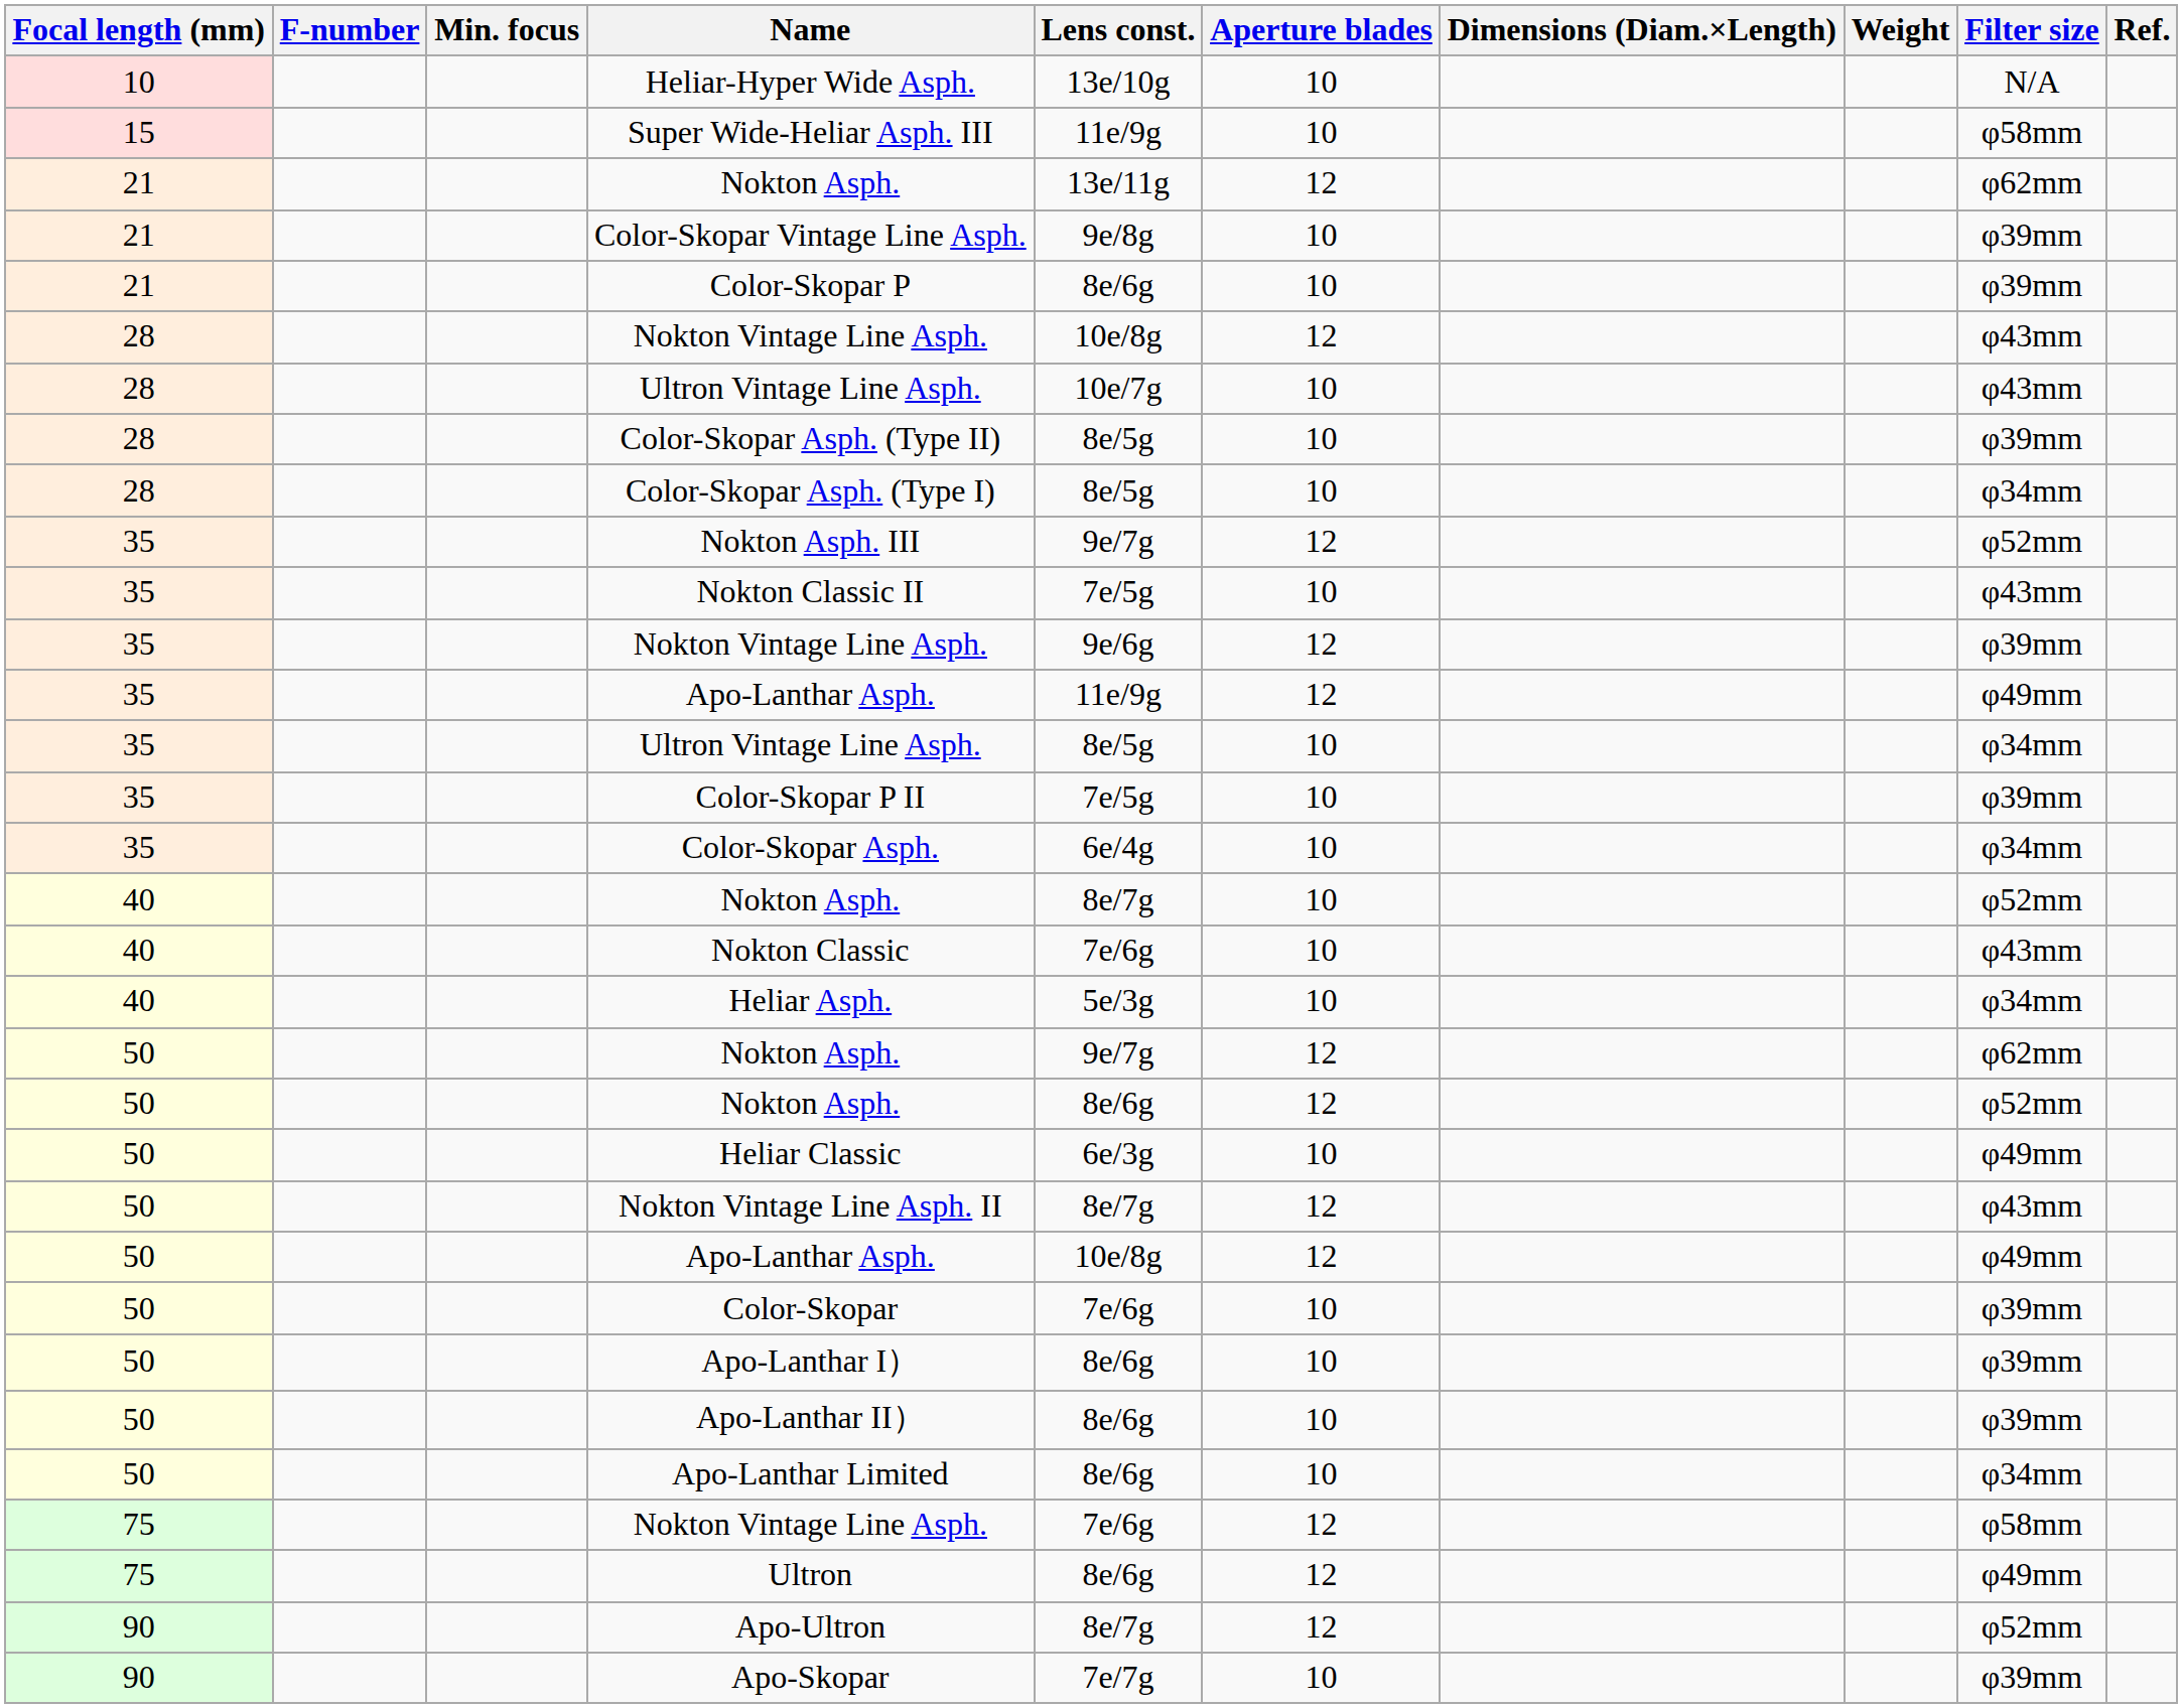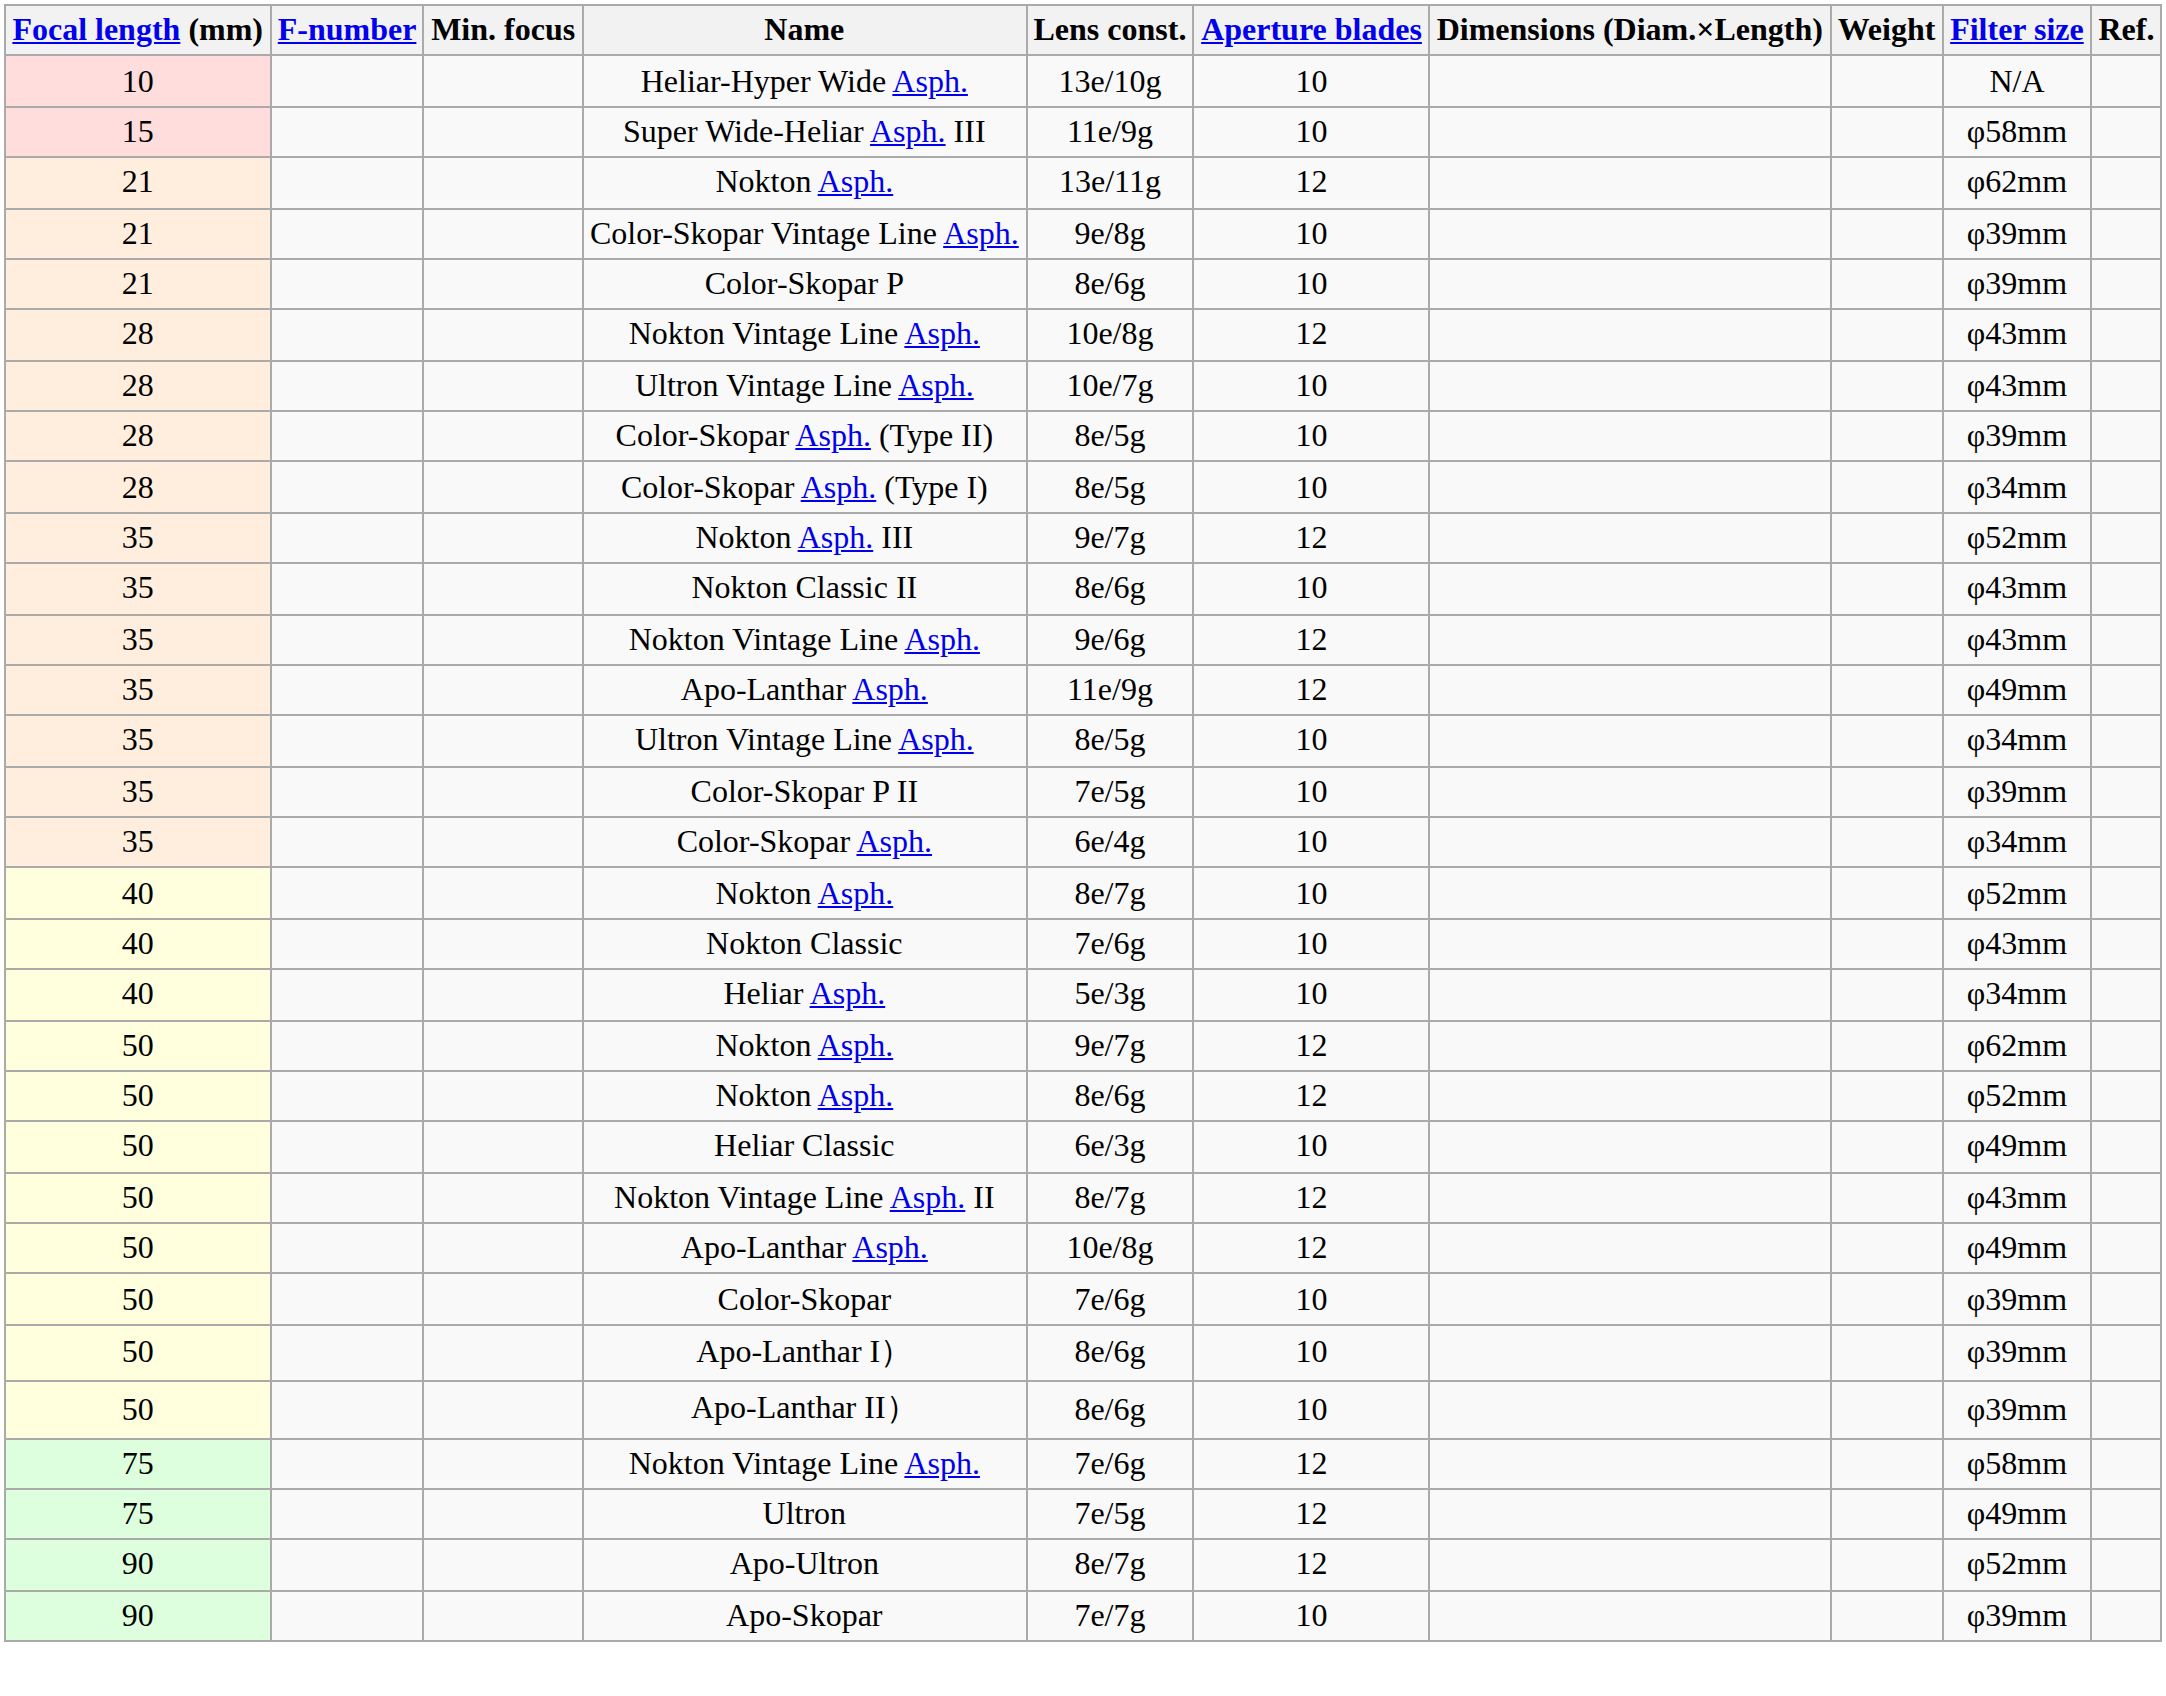Nokton Classic II | Lens const.: 7e/5g -> 8e/6g
35 / Nokton Vintage Line Asph. | Filter size: φ39mm -> φ43mm
- row: 50 | Apo-Lanthar Limited | 8e/6g | 10 | φ34mm
Ultron | Lens const.: 8e/6g -> 7e/5g
